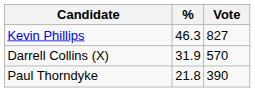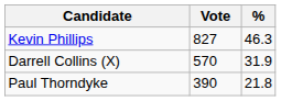columns swapped: Vote <-> %
